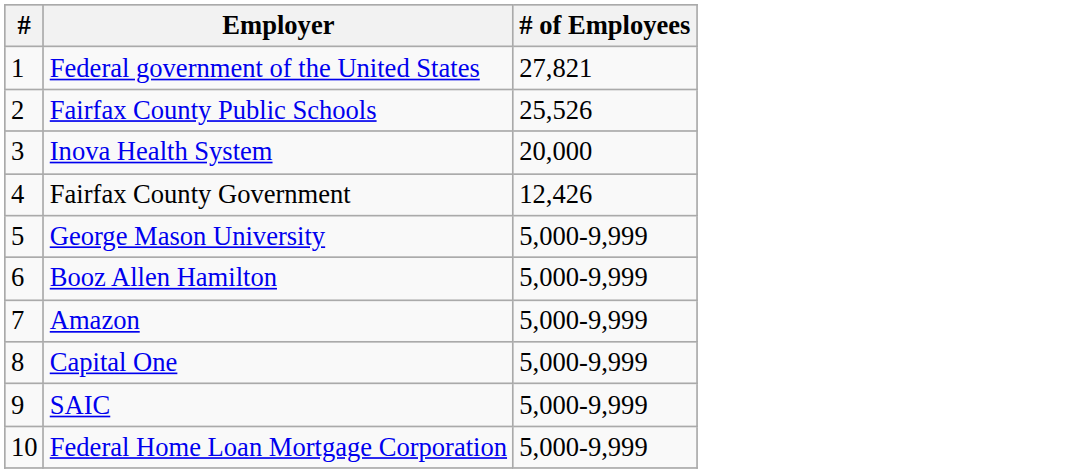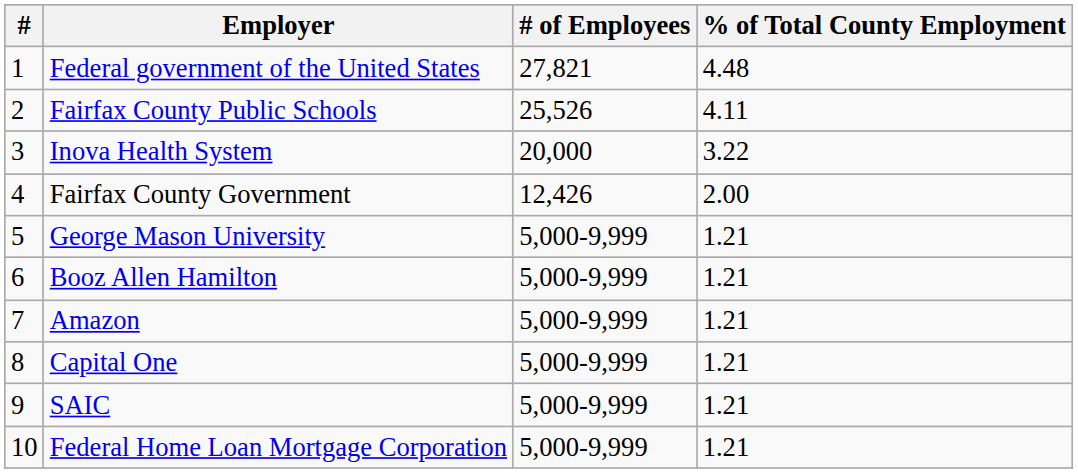+ column: % of Total County Employment | 4.48 | 4.11 | 3.22 | 2.00 | 1.21 | 1.21 | 1.21 | 1.21 | 1.21 | 1.21
